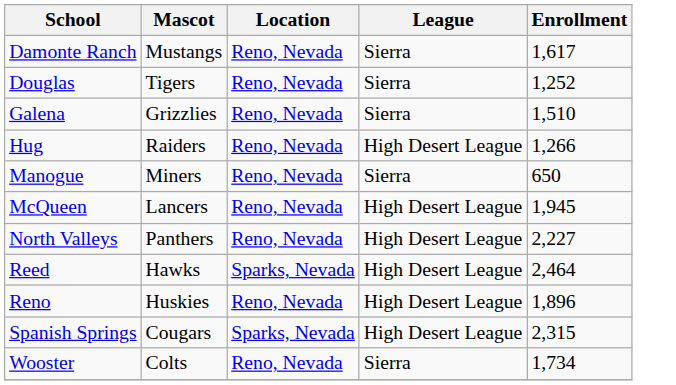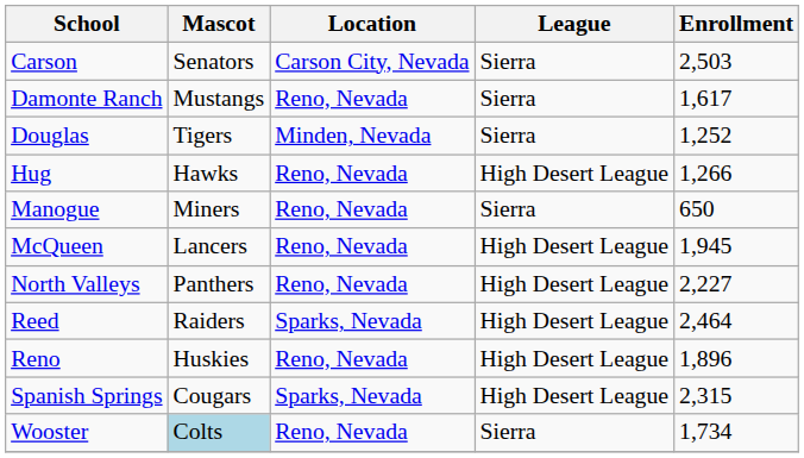+ row: Carson | Senators | Carson City, Nevada | Sierra | 2,503
Douglas | Location: Reno, Nevada -> Minden, Nevada
- row: Galena | Grizzlies | Reno, Nevada | Sierra | 1,510
Hug | Mascot: Raiders -> Hawks
Reed | Mascot: Hawks -> Raiders
Wooster | Mascot: no background -> lightblue background
